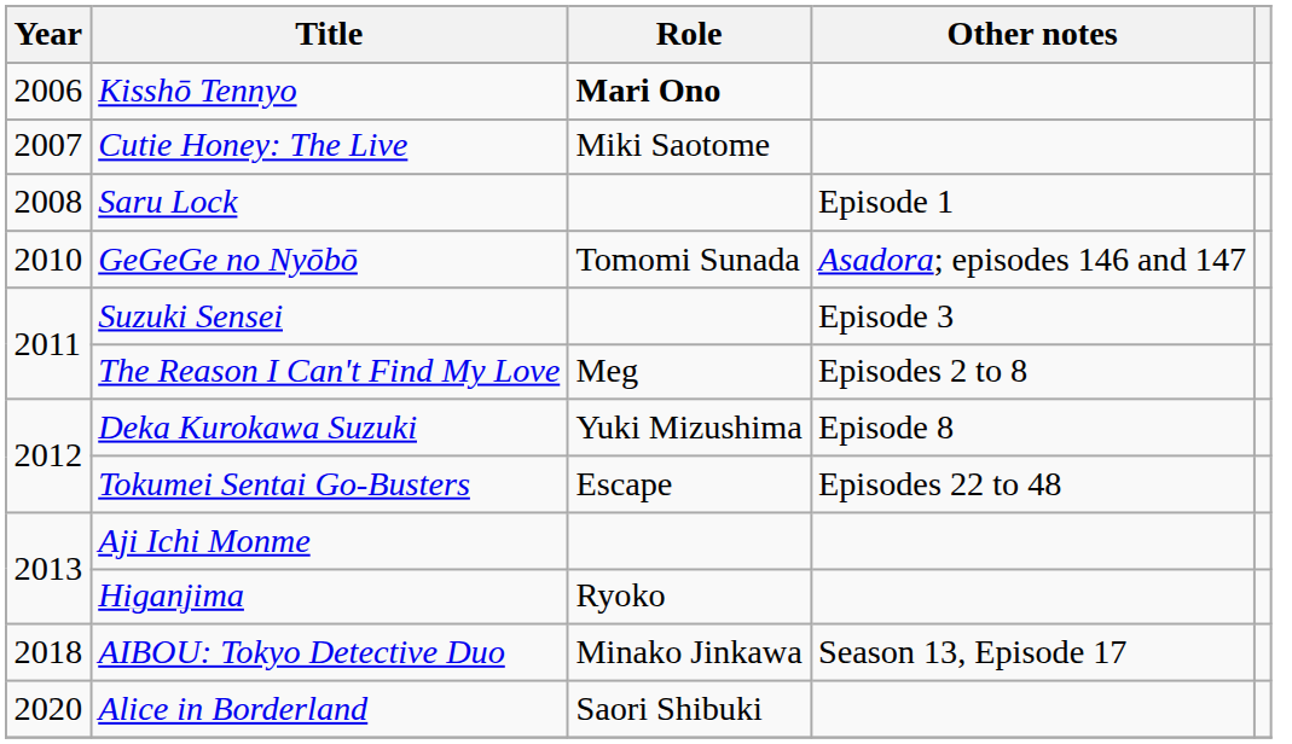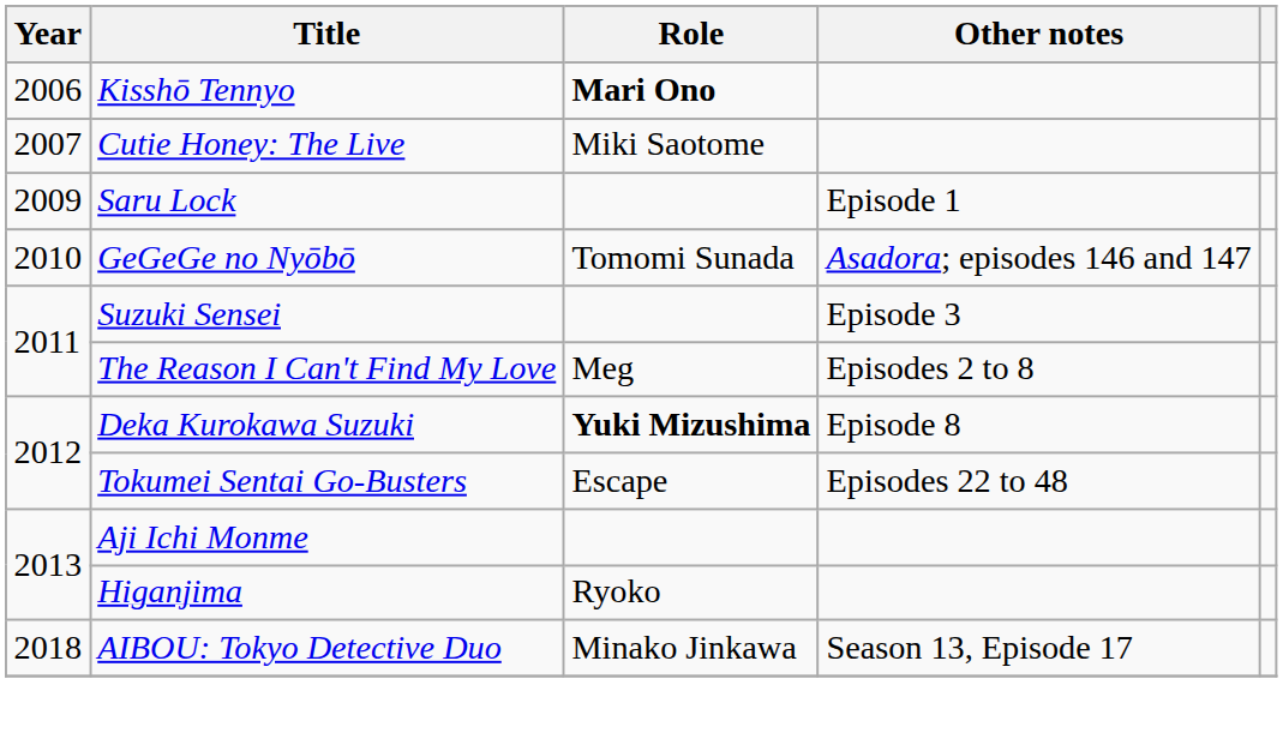Saru Lock | Year: 2008 -> 2009
Deka Kurokawa Suzuki | Role: normal -> bold
- row: 2020 | Alice in Borderland | Saori Shibuki
